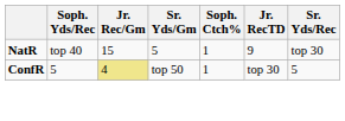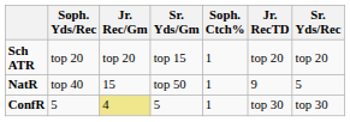+ row: Sch ATR | top 20 | top 20 | top 15 | 1 | top 20 | top 20
NatR | Sr. Yds/Gm: 5 -> top 50
NatR | Sr. Yds/Rec: top 30 -> 5
ConfR | Sr. Yds/Gm: top 50 -> 5
ConfR | Sr. Yds/Rec: 5 -> top 30
